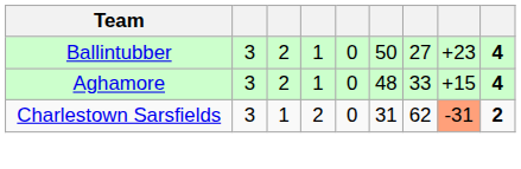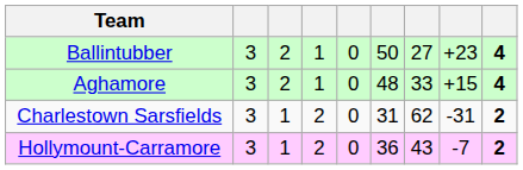Charlestown Sarsfields | column 8: lightsalmon background -> no background
+ row: Hollymount-Carramore | 3 | 1 | 2 | 0 | 36 | 43 | -7 | 2
